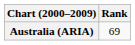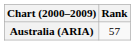Australia (ARIA) | Rank: 69 -> 57
